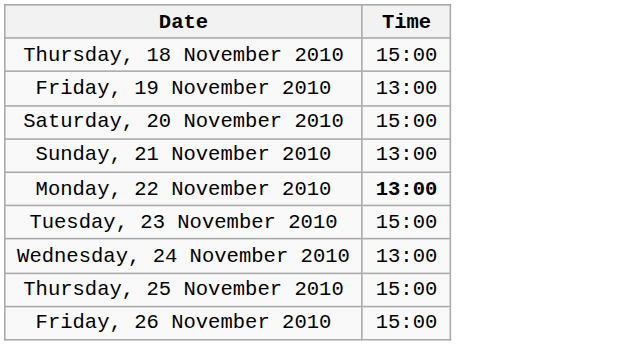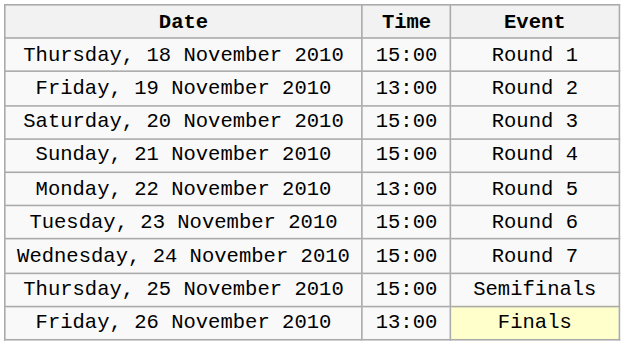+ column: Event | Round 1 | Round 2 | Round 3 | Round 4 | Round 5 | Round 6 | Round 7 | Semifinals | Finals
Sunday, 21 November 2010 | Time: 13:00 -> 15:00
Monday, 22 November 2010 | Time: bold -> normal
Wednesday, 24 November 2010 | Time: 13:00 -> 15:00
Friday, 26 November 2010 | Time: 15:00 -> 13:00
